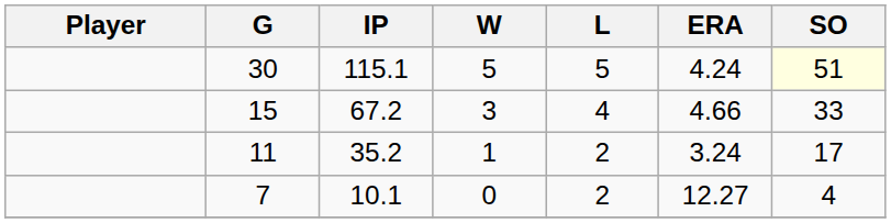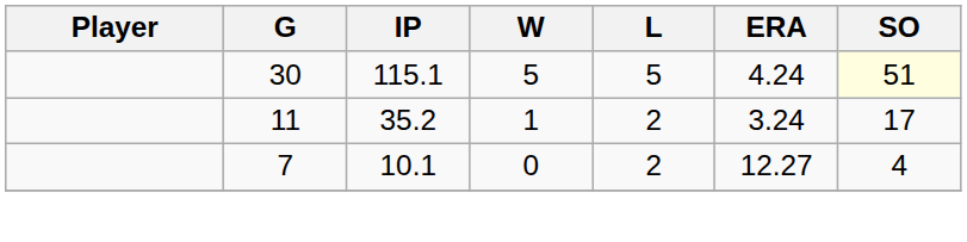- row: 15 | 67.2 | 3 | 4 | 4.66 | 33
